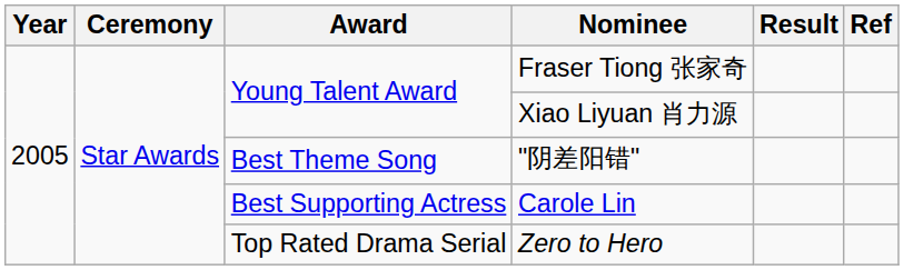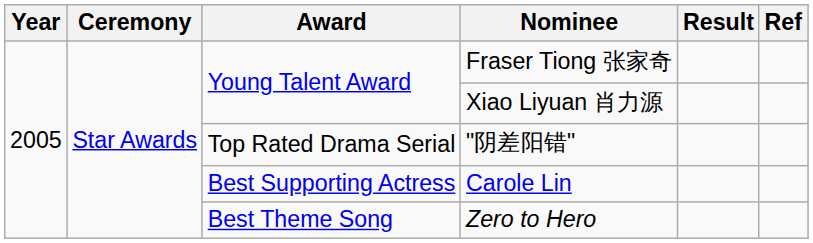"阴差阳错" | Award: Best Theme Song -> Top Rated Drama Serial
Zero to Hero | Award: Top Rated Drama Serial -> Best Theme Song
